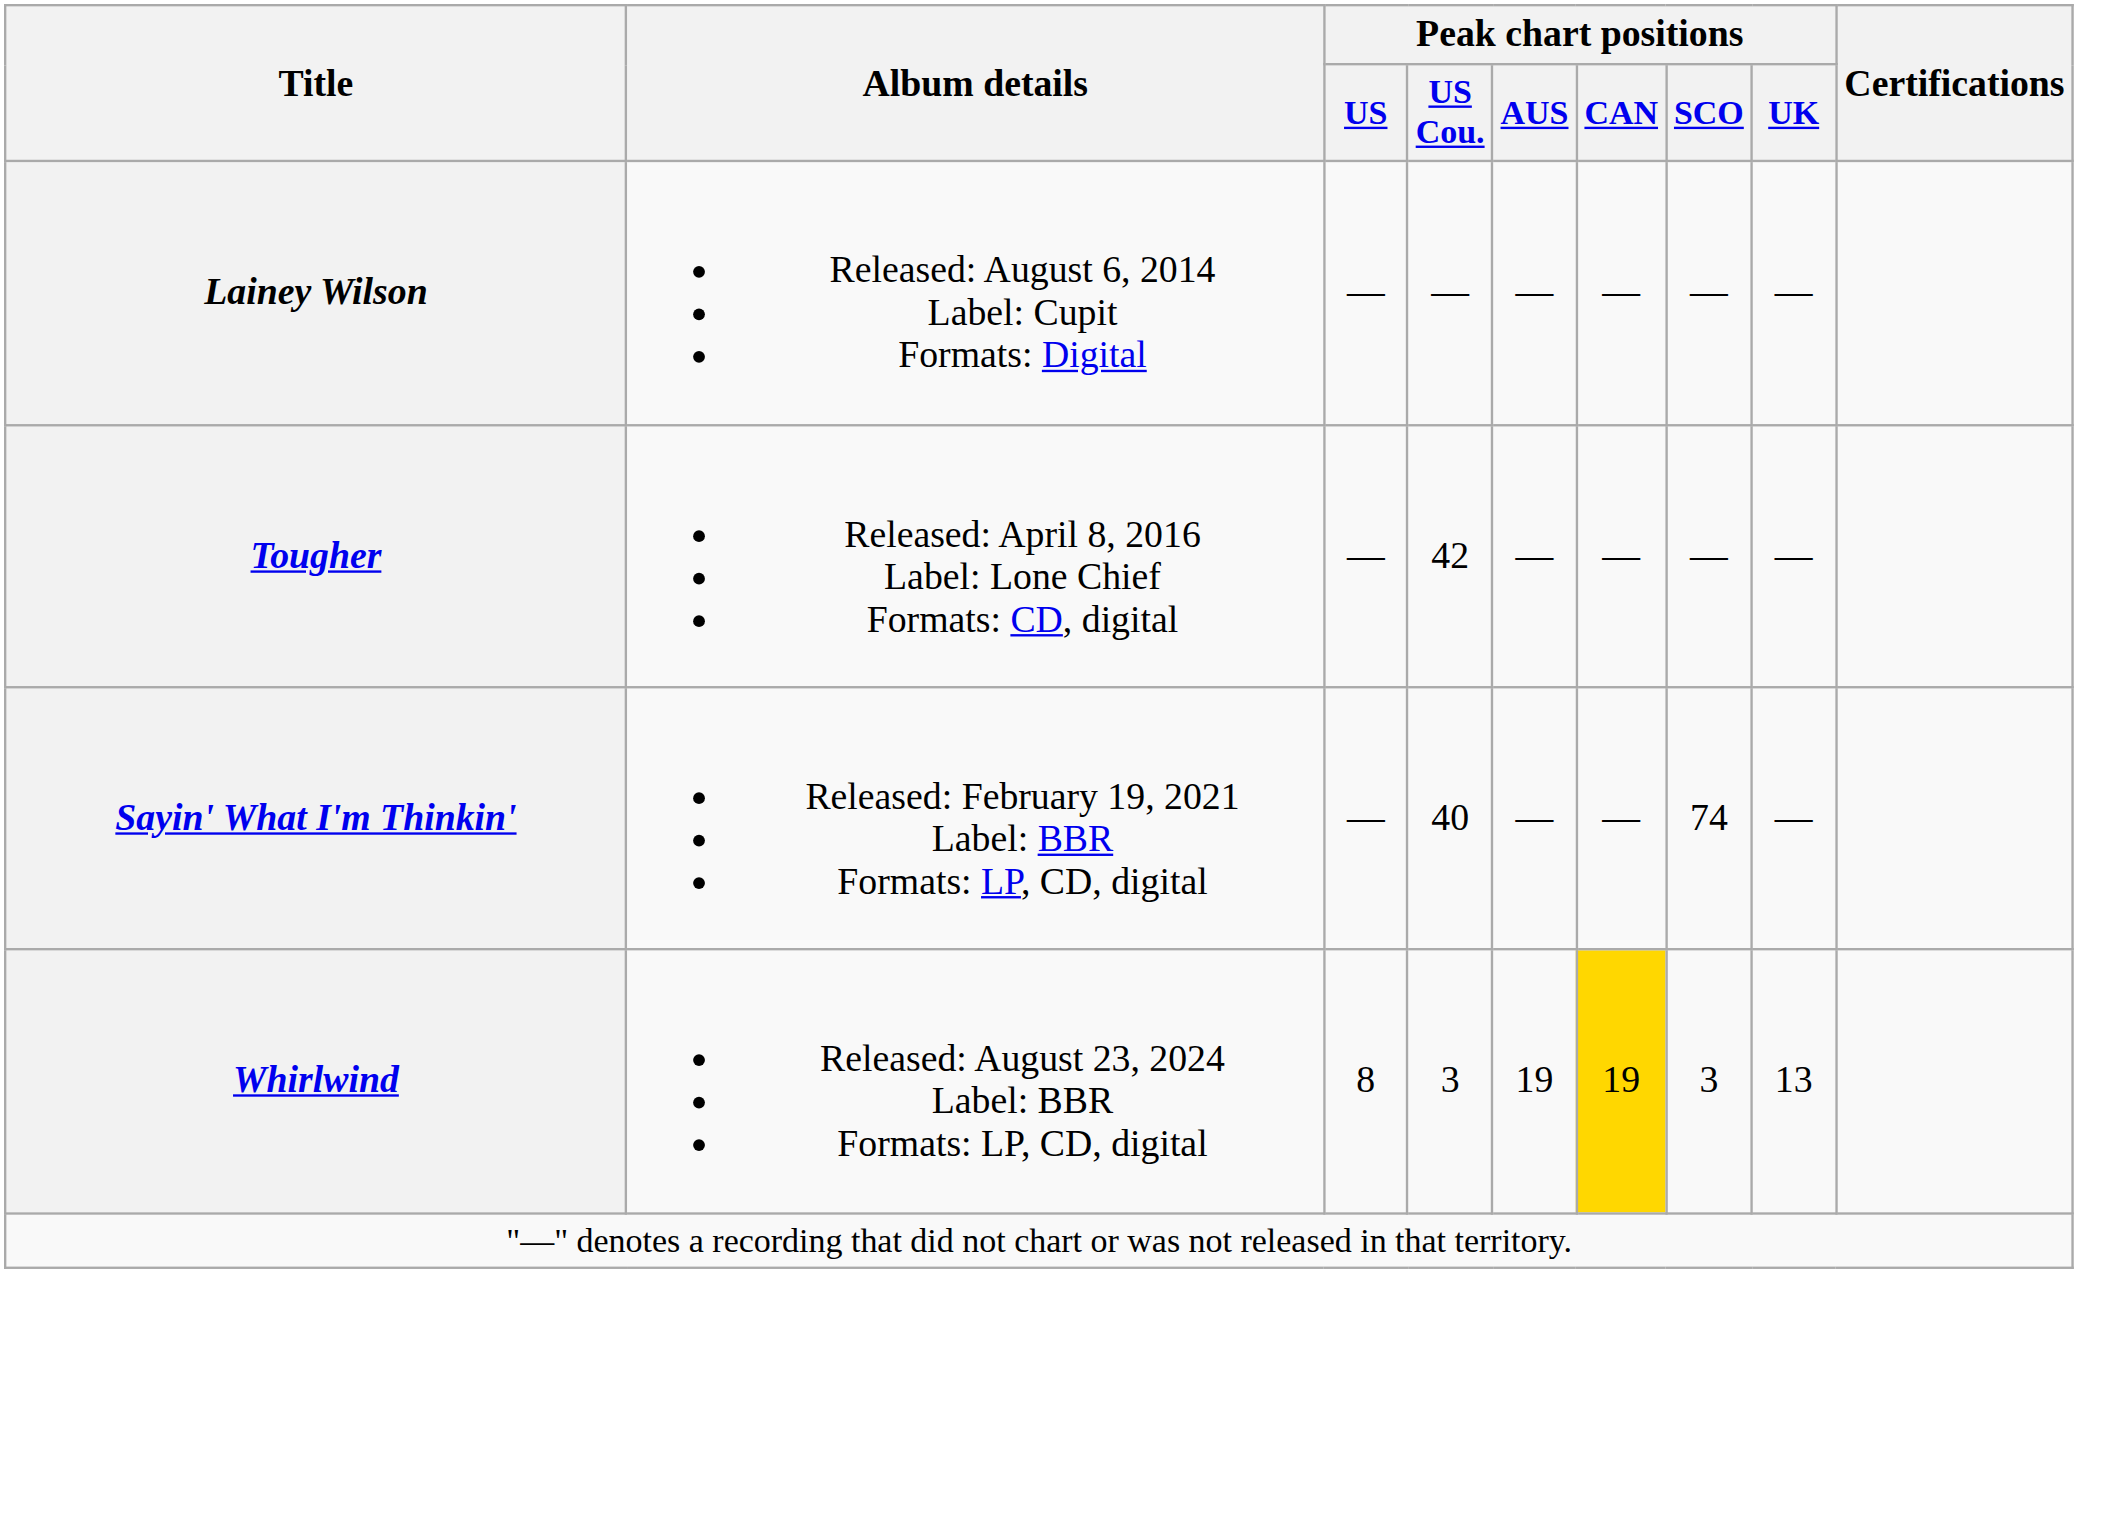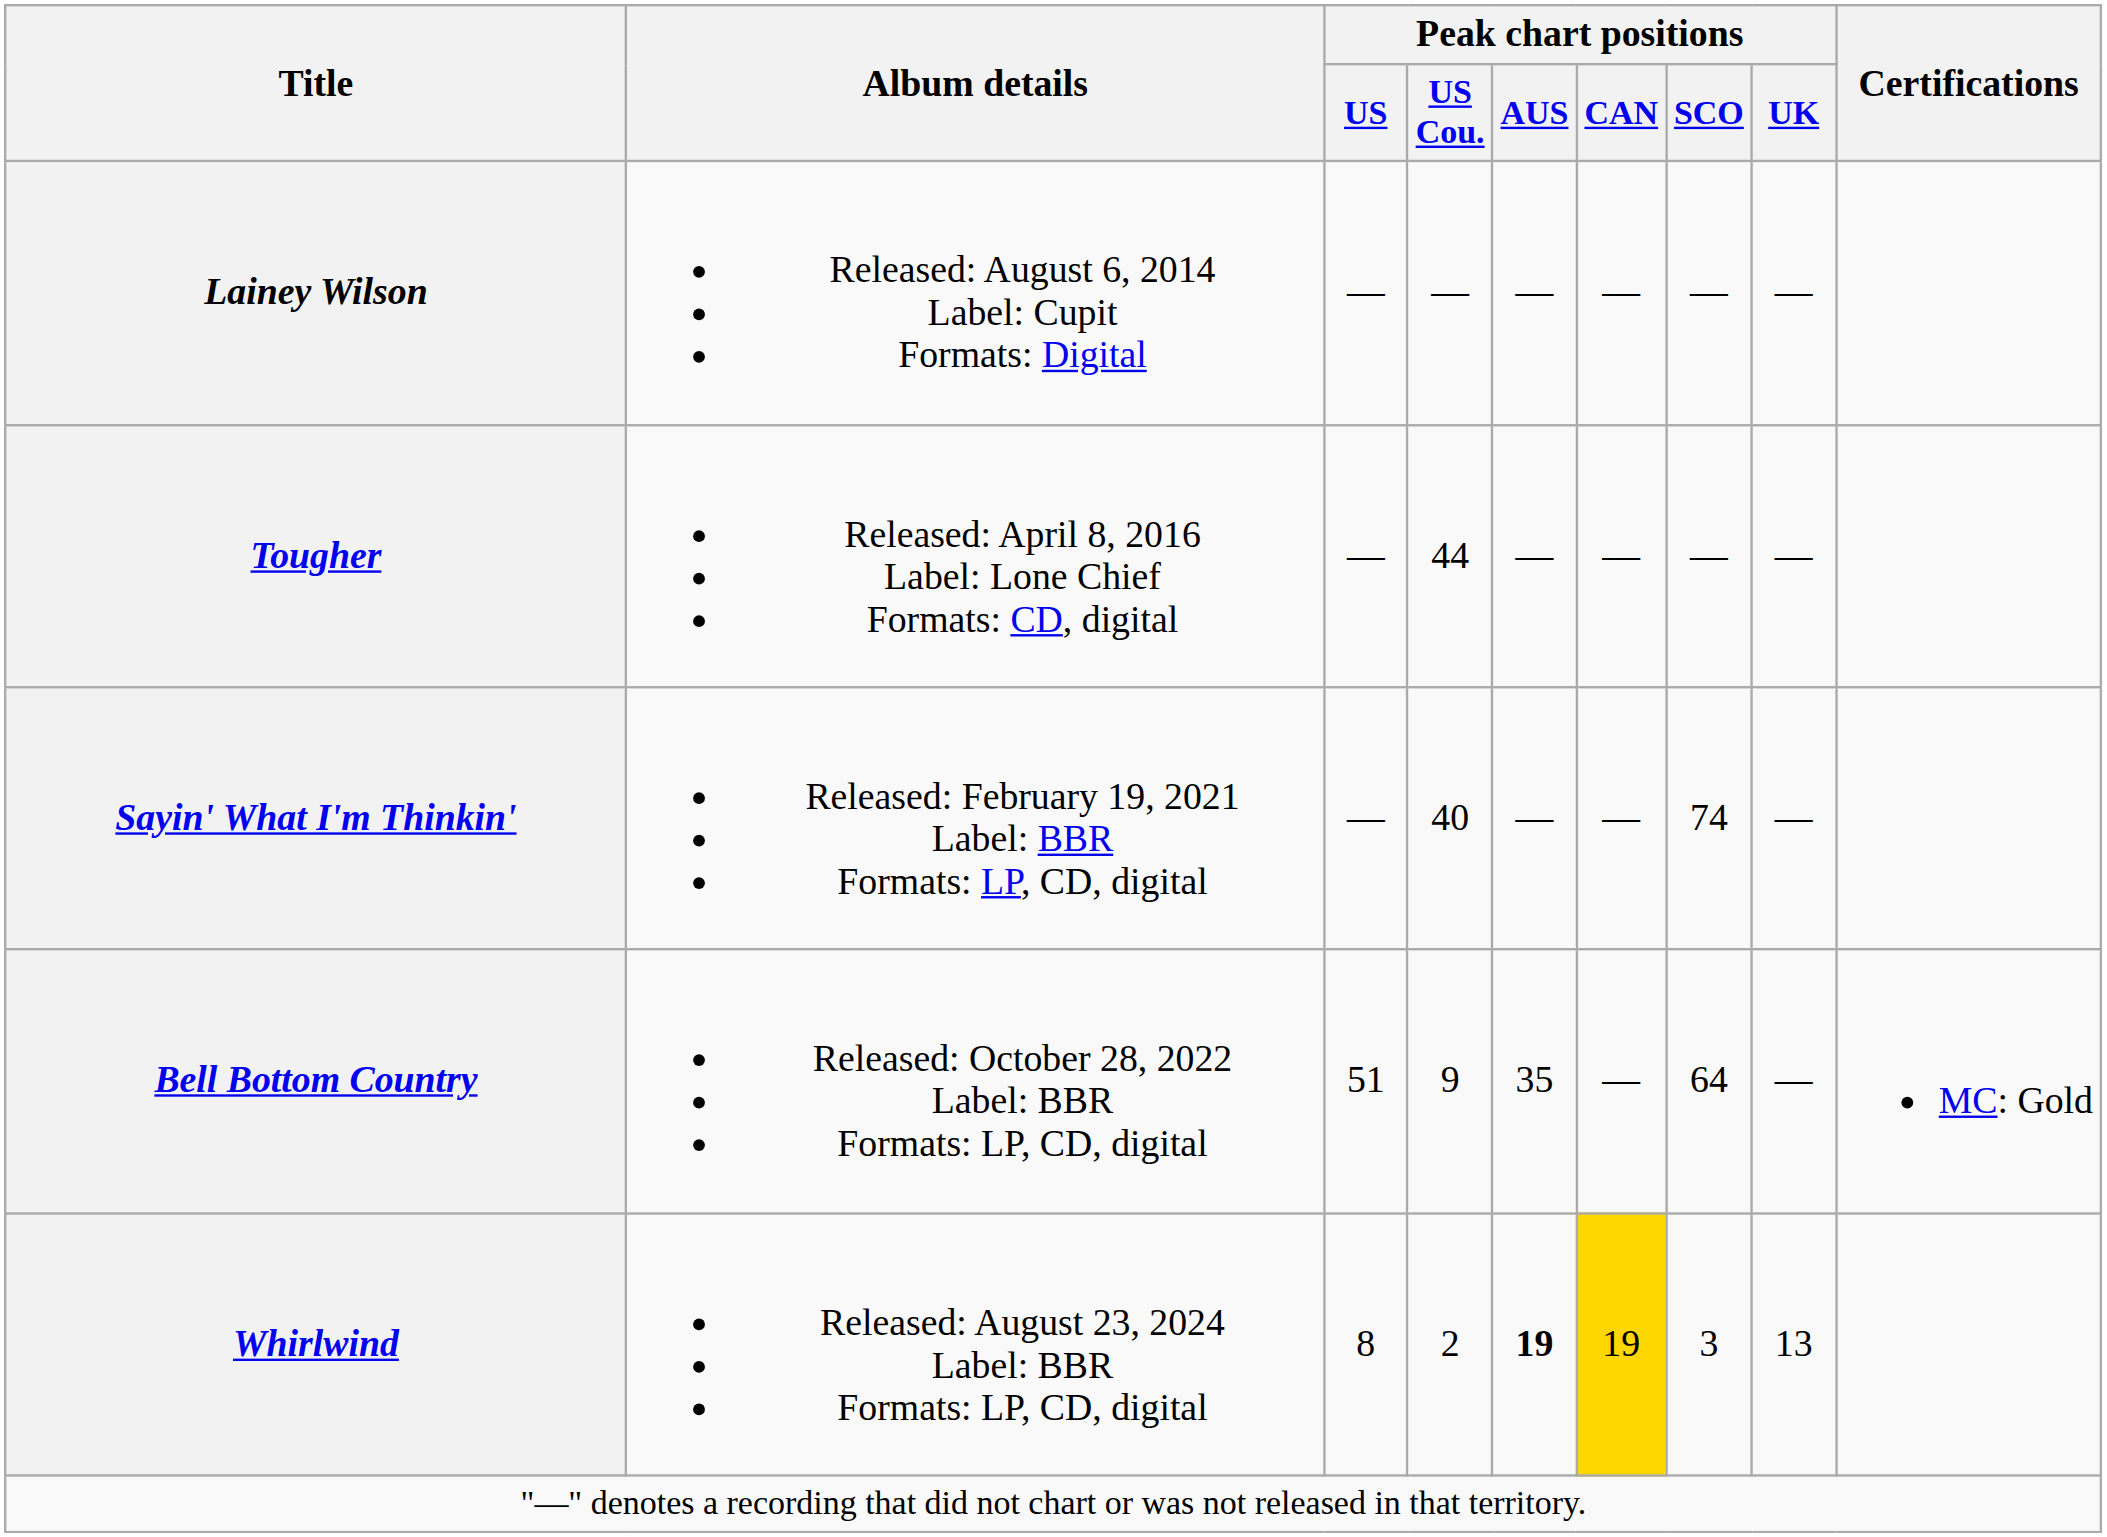Tougher | Peak chart positions / US Cou.: 42 -> 44
+ row: Bell Bottom Country | Released: October 28, 2022 Label: BBR Formats: LP, CD, digital | 51 | 9 | 35 | — | 64 | — | MC: Gold
Whirlwind | Peak chart positions / US Cou.: 3 -> 2
Whirlwind | Peak chart positions / AUS: normal -> bold
